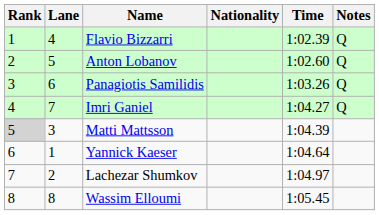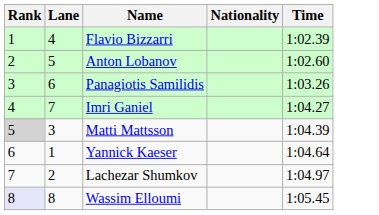- column: Notes | Q | Q | Q | Q
Wassim Elloumi | Rank: no background -> lavender background
